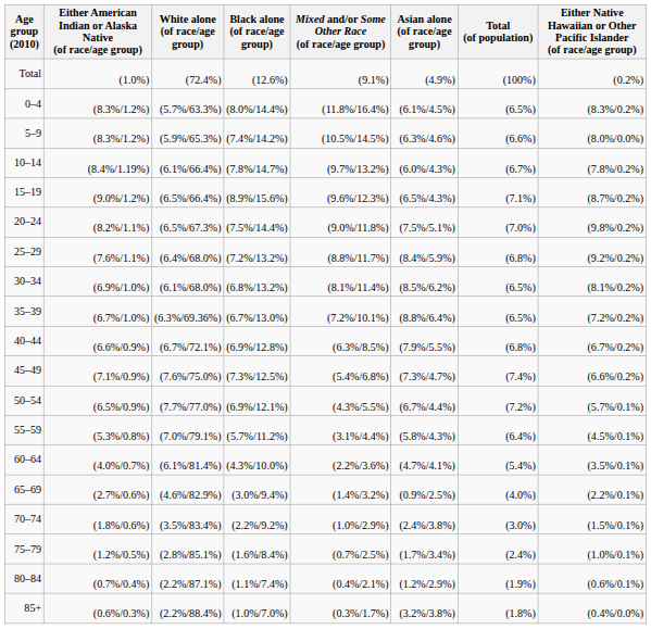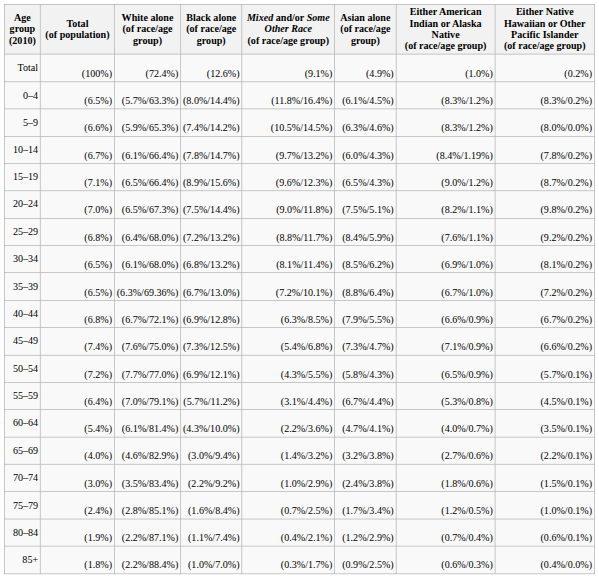columns swapped: Total (of population) <-> Either American Indian or Alaska Native (of race/age group)
50–54 | Asian alone (of race/age group): (6.7%/4.4%) -> (5.8%/4.3%)
55–59 | Asian alone (of race/age group): (5.8%/4.3%) -> (6.7%/4.4%)
65–69 | Asian alone (of race/age group): (0.9%/2.5%) -> (3.2%/3.8%)
85+ | Asian alone (of race/age group): (3.2%/3.8%) -> (0.9%/2.5%)
